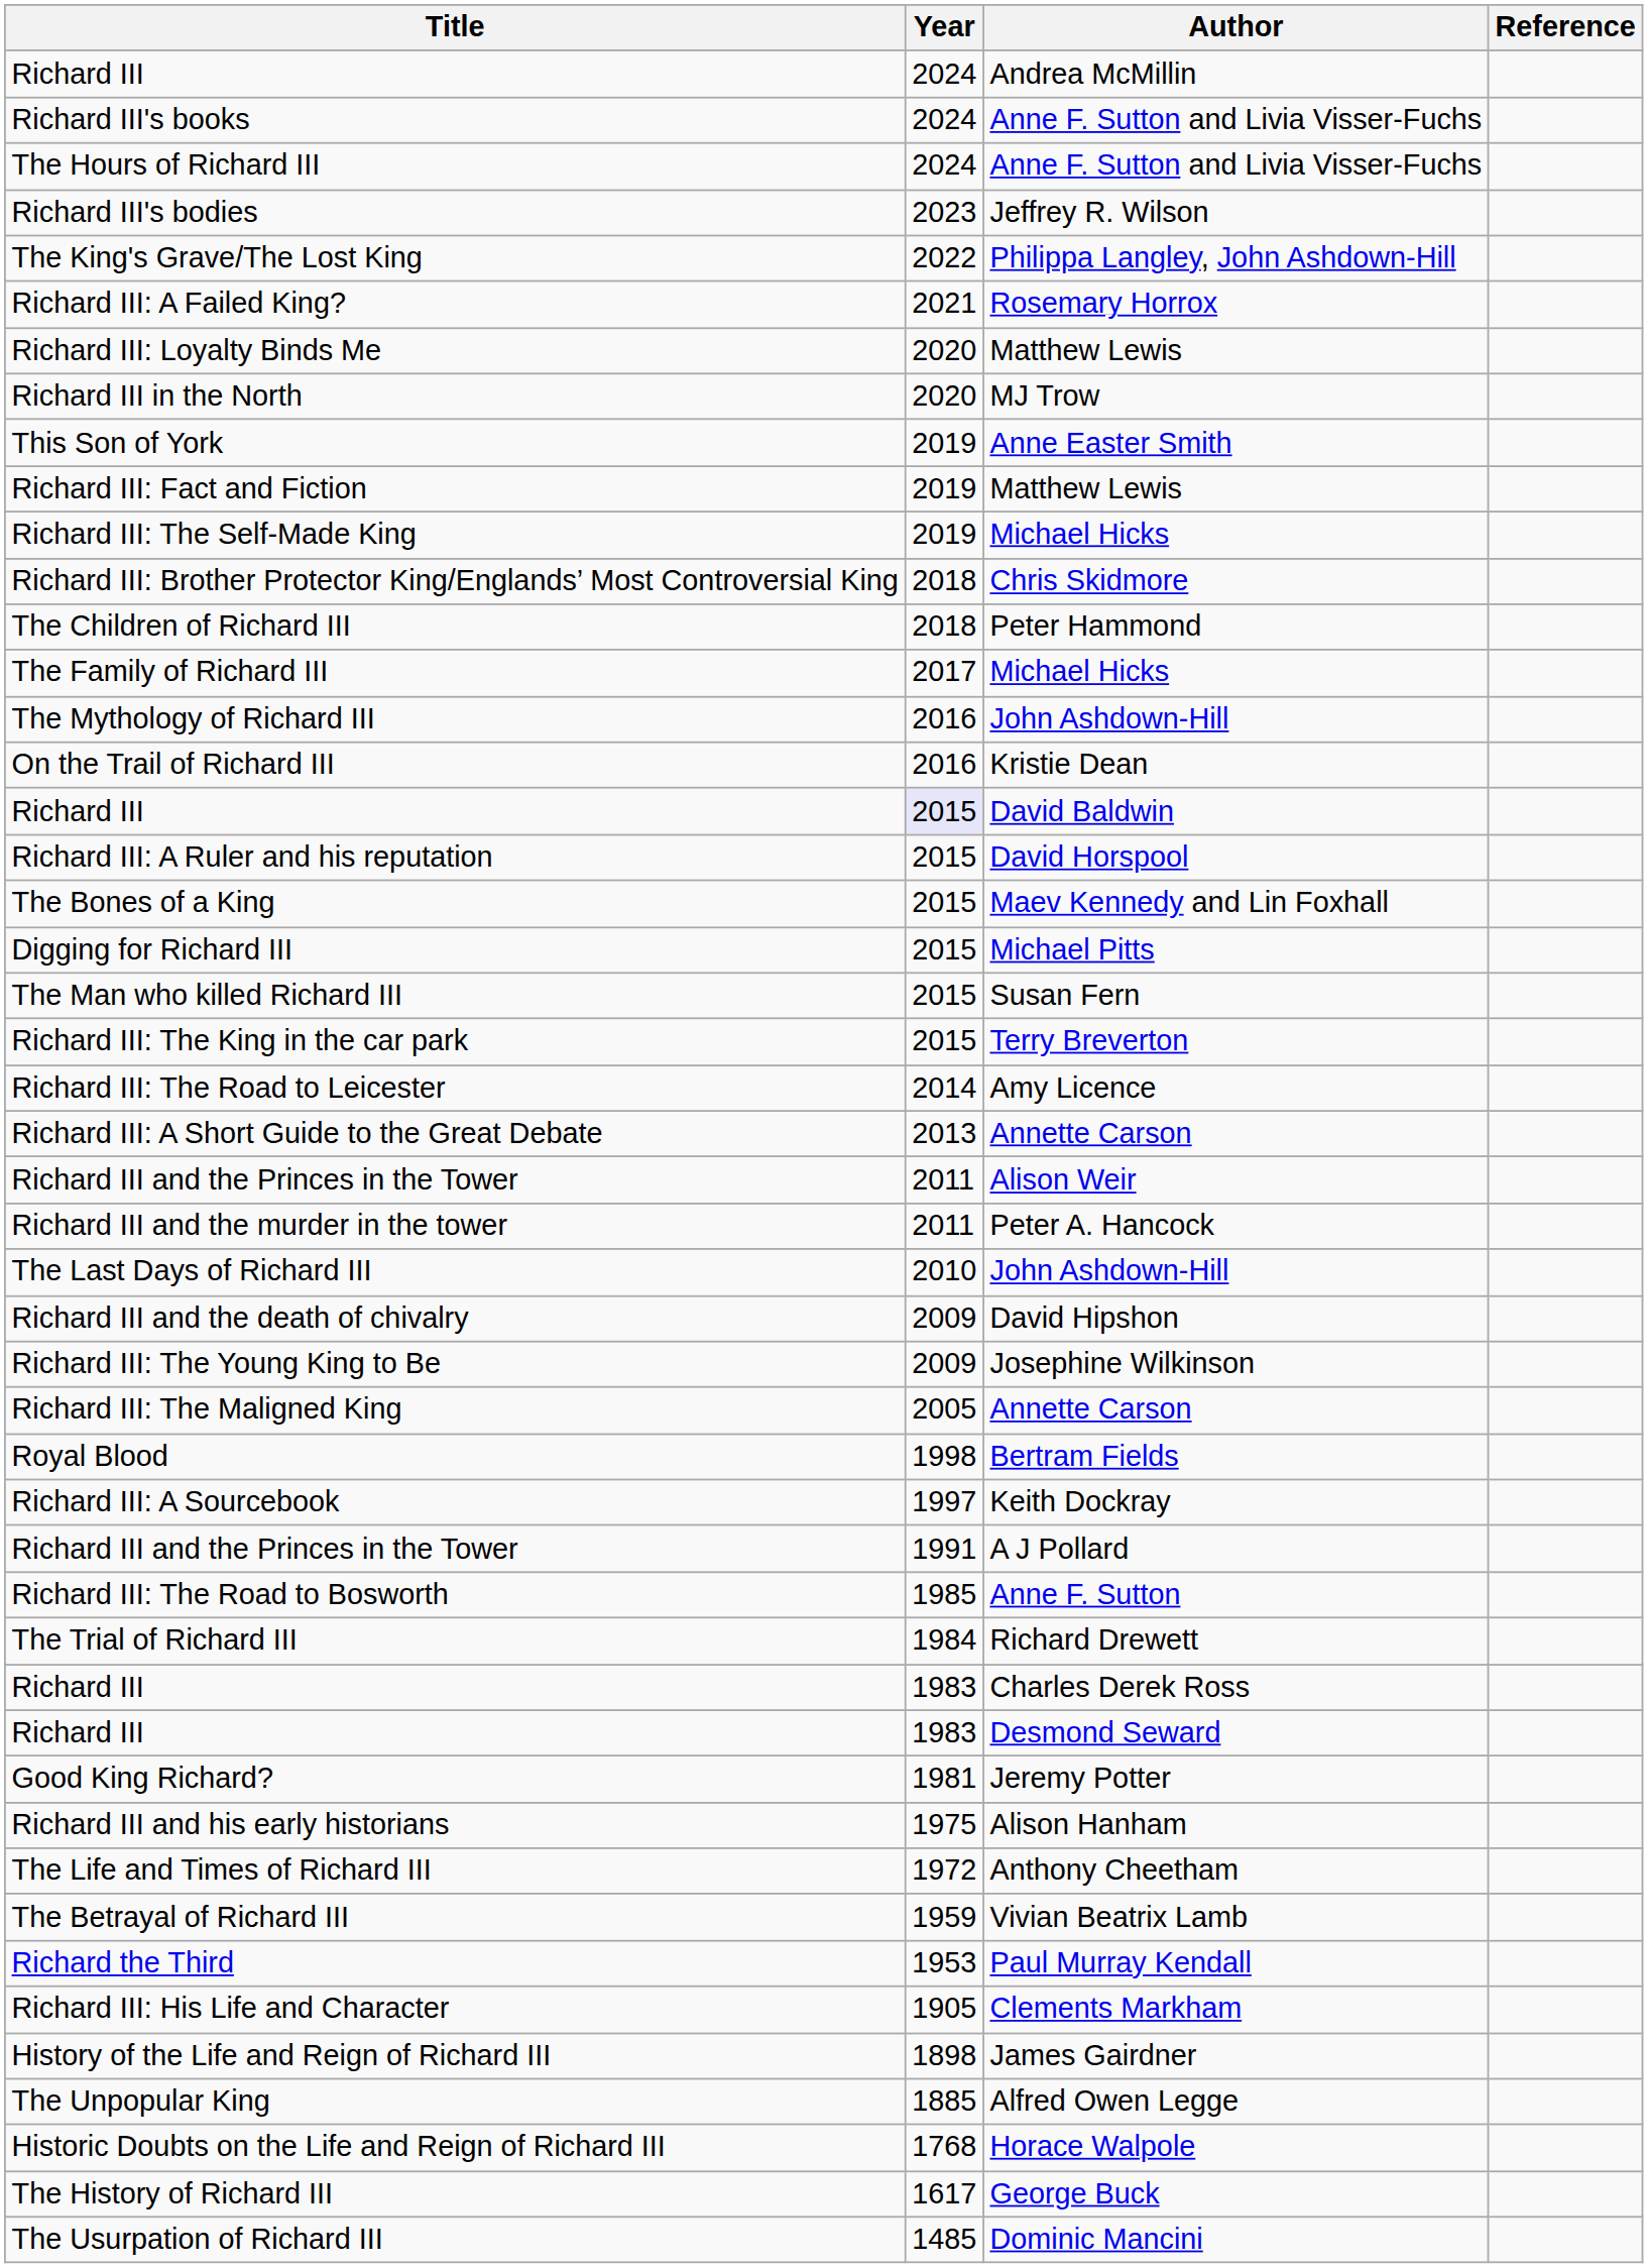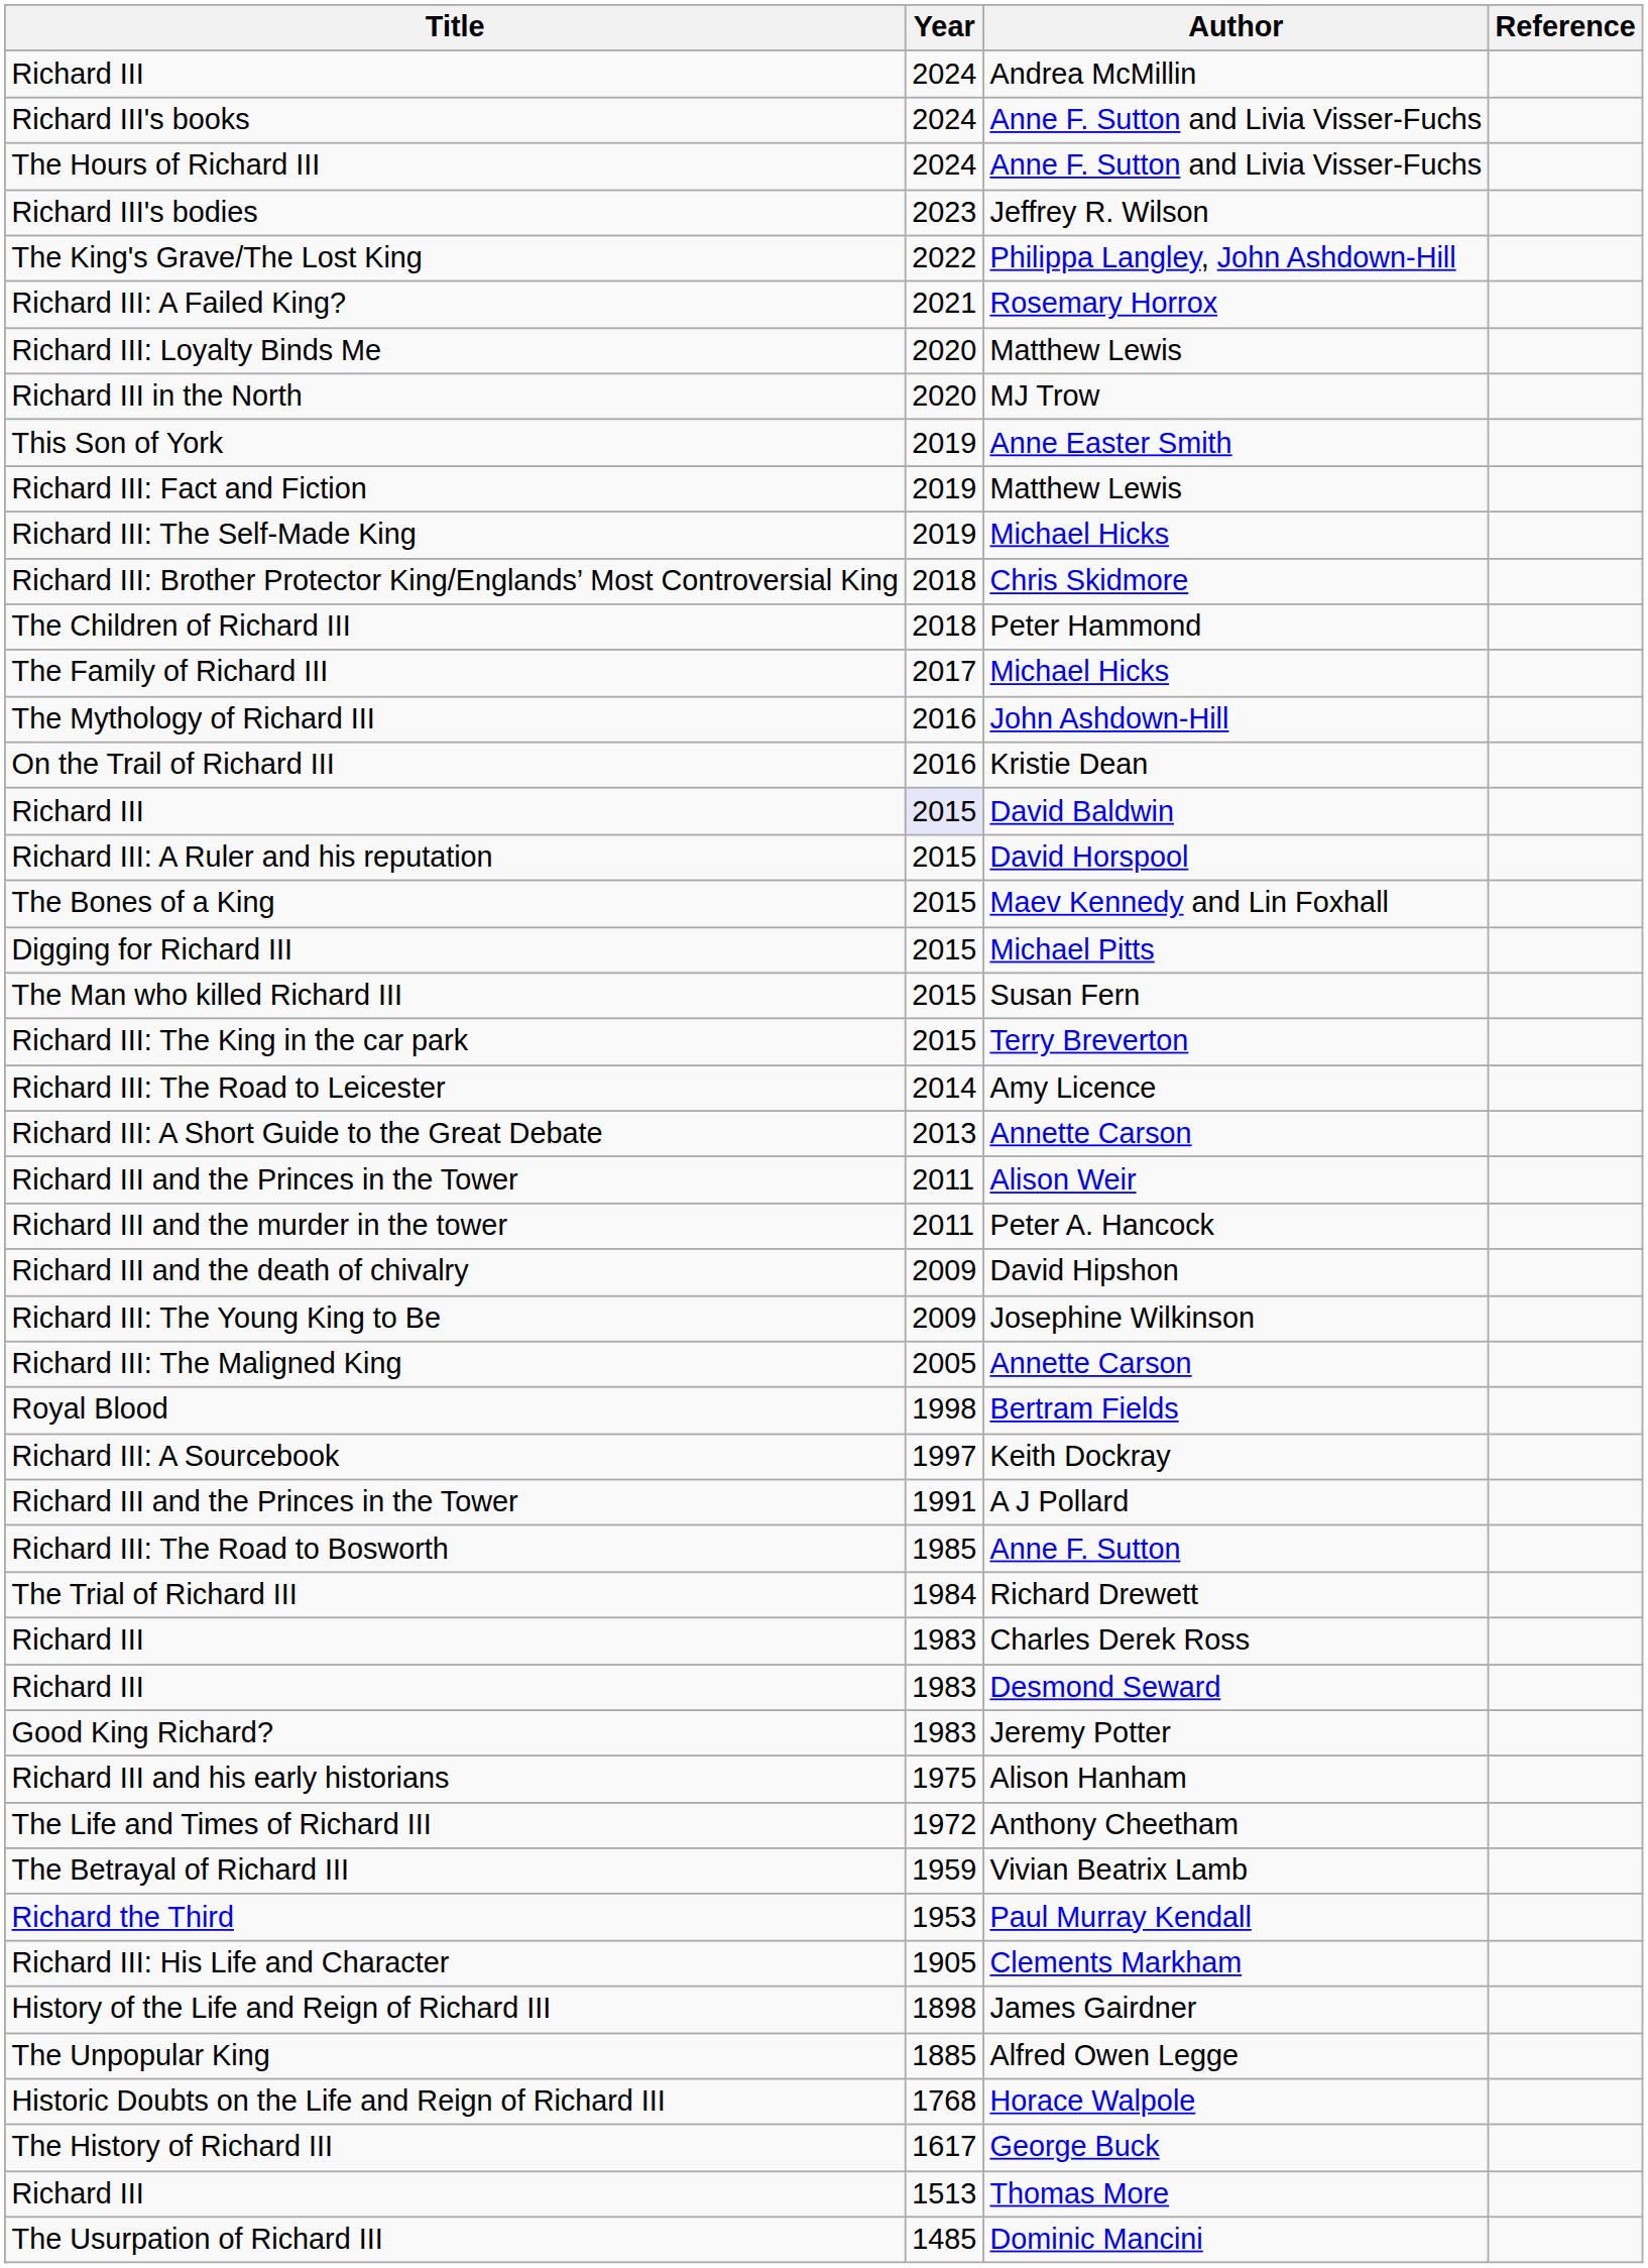- row: The Last Days of Richard III | 2010 | John Ashdown-Hill
Good King Richard? | Year: 1981 -> 1983
+ row: Richard III | 1513 | Thomas More
